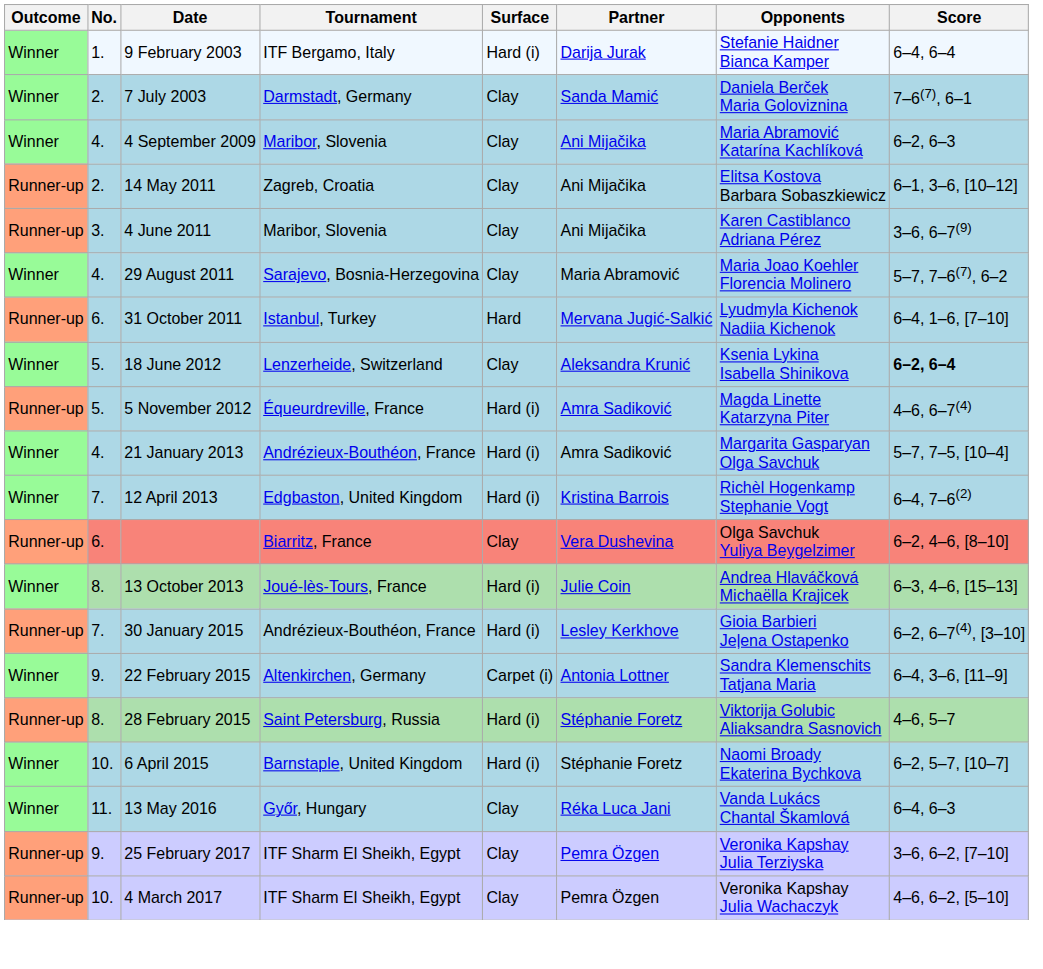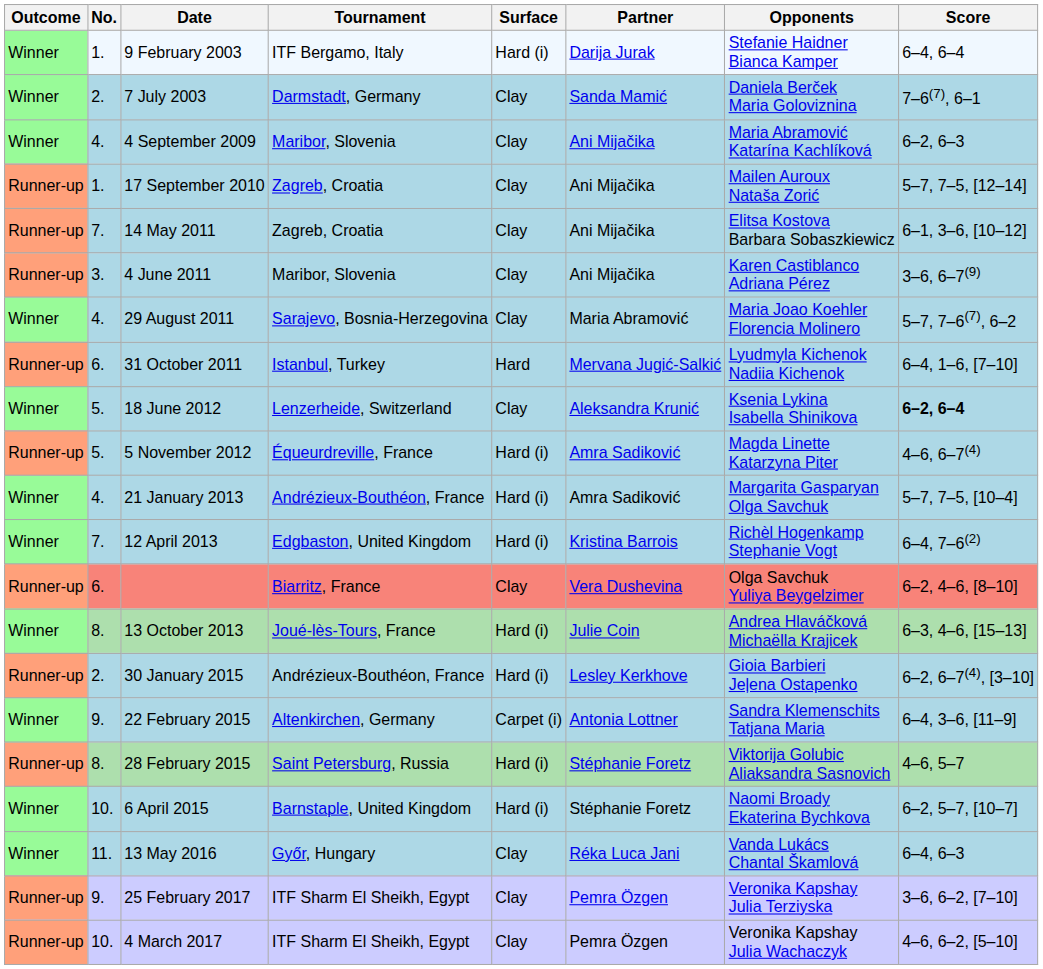+ row: Runner-up | 1. | 17 September 2010 | Zagreb, Croatia | Clay | Ani Mijačika | Mailen Auroux Nataša Zorić | 5–7, 7–5, [12–14]
14 May 2011 | No.: 2. -> 7.
30 January 2015 | No.: 7. -> 2.
